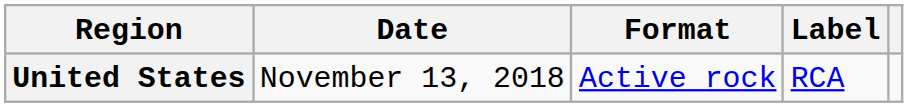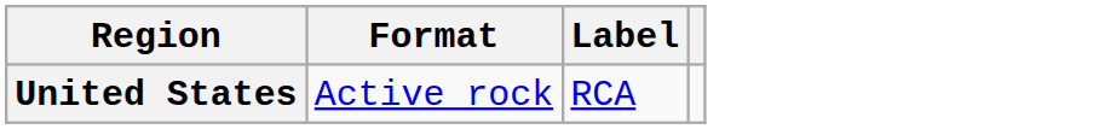- column: Date | November 13, 2018
